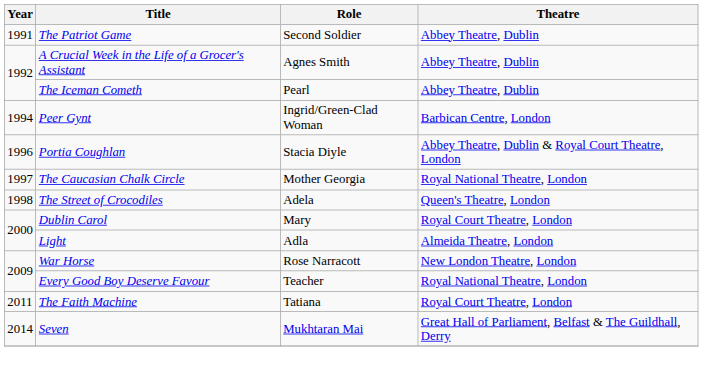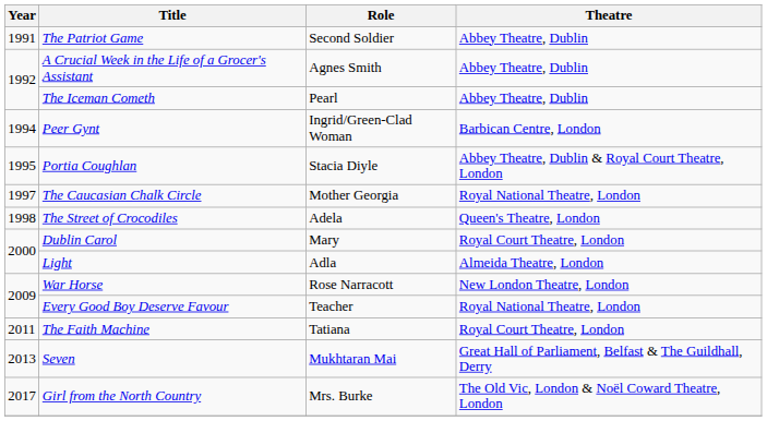Portia Coughlan | Year: 1996 -> 1995
Seven | Year: 2014 -> 2013
+ row: 2017 | Girl from the North Country | Mrs. Burke | The Old Vic, London & Noël Coward Theatre, London
